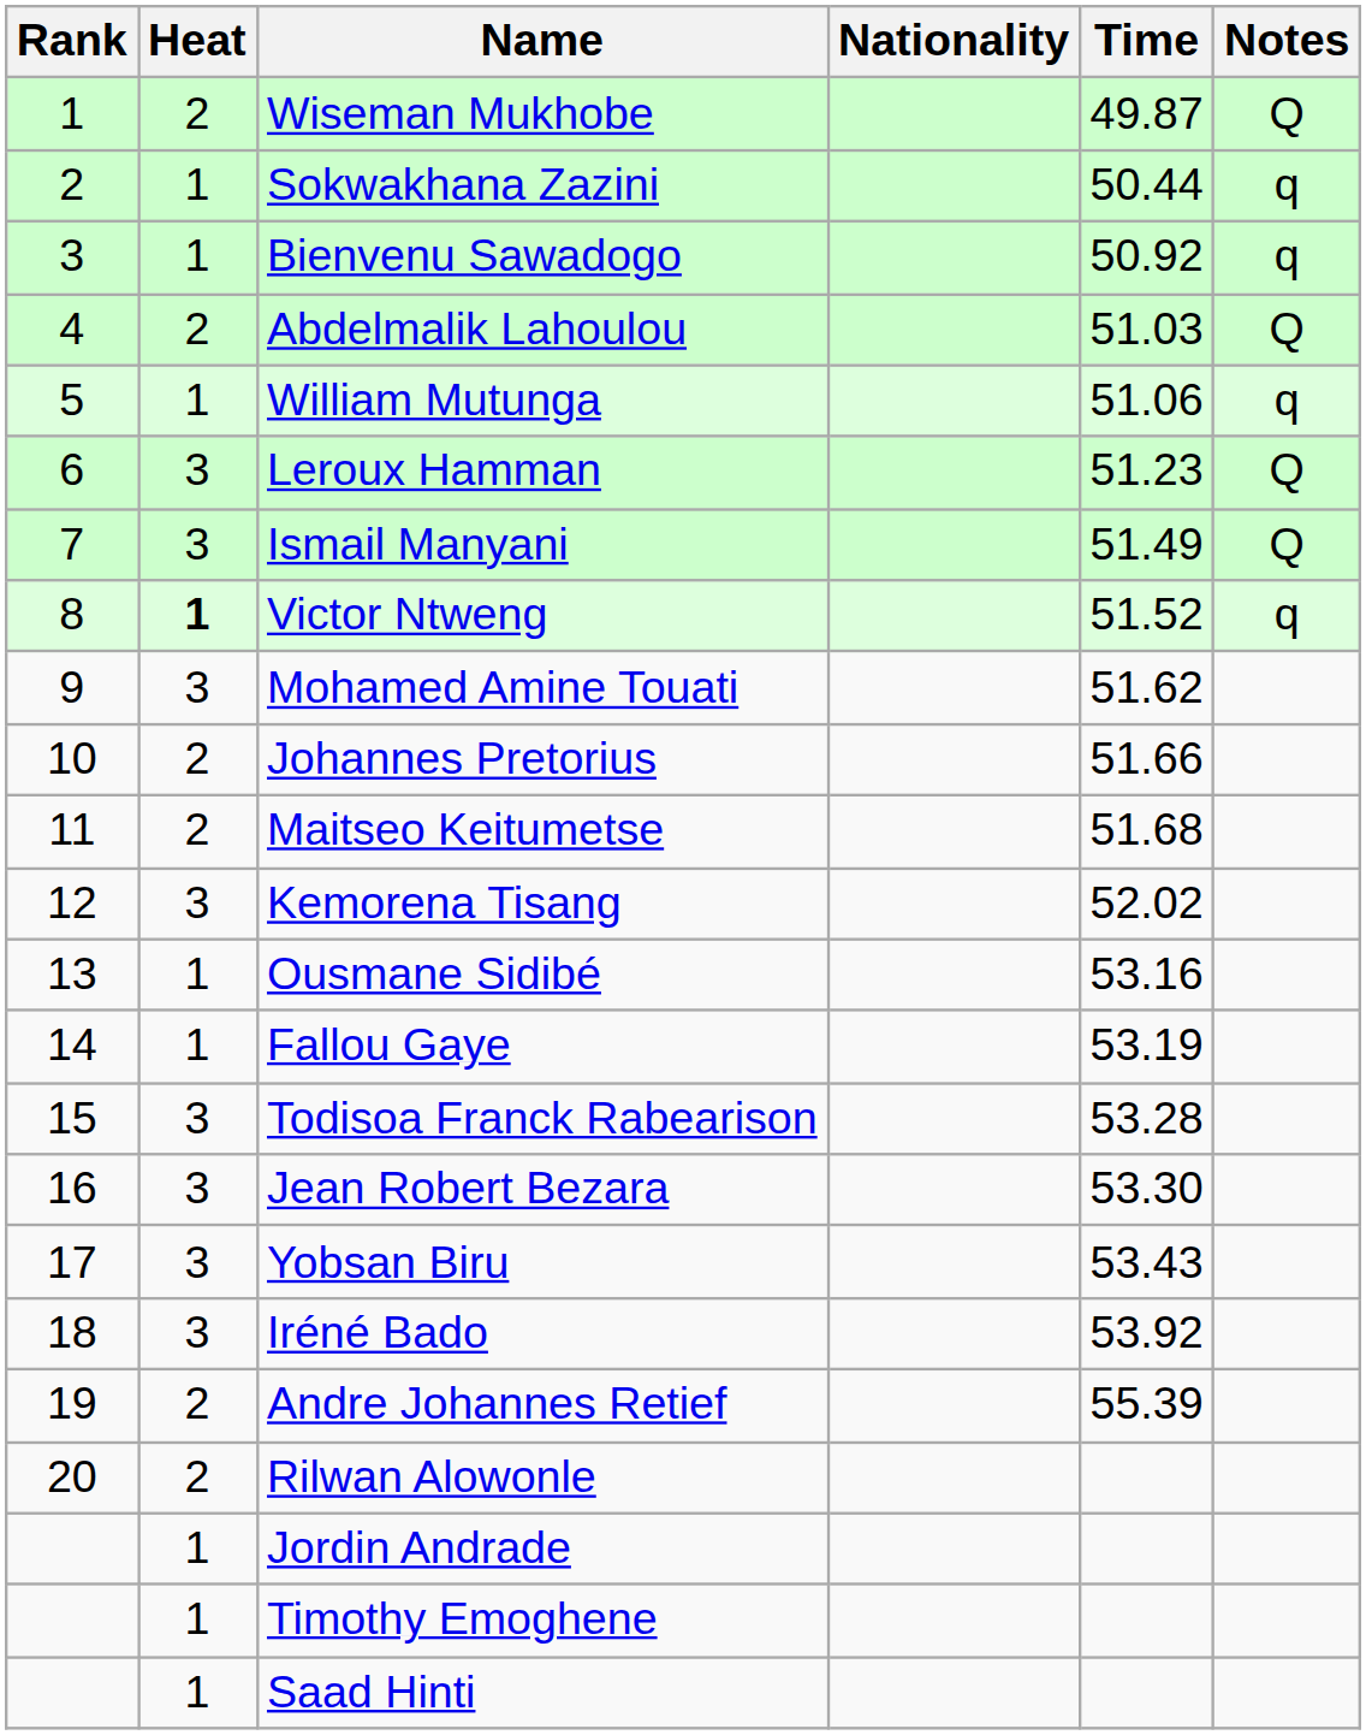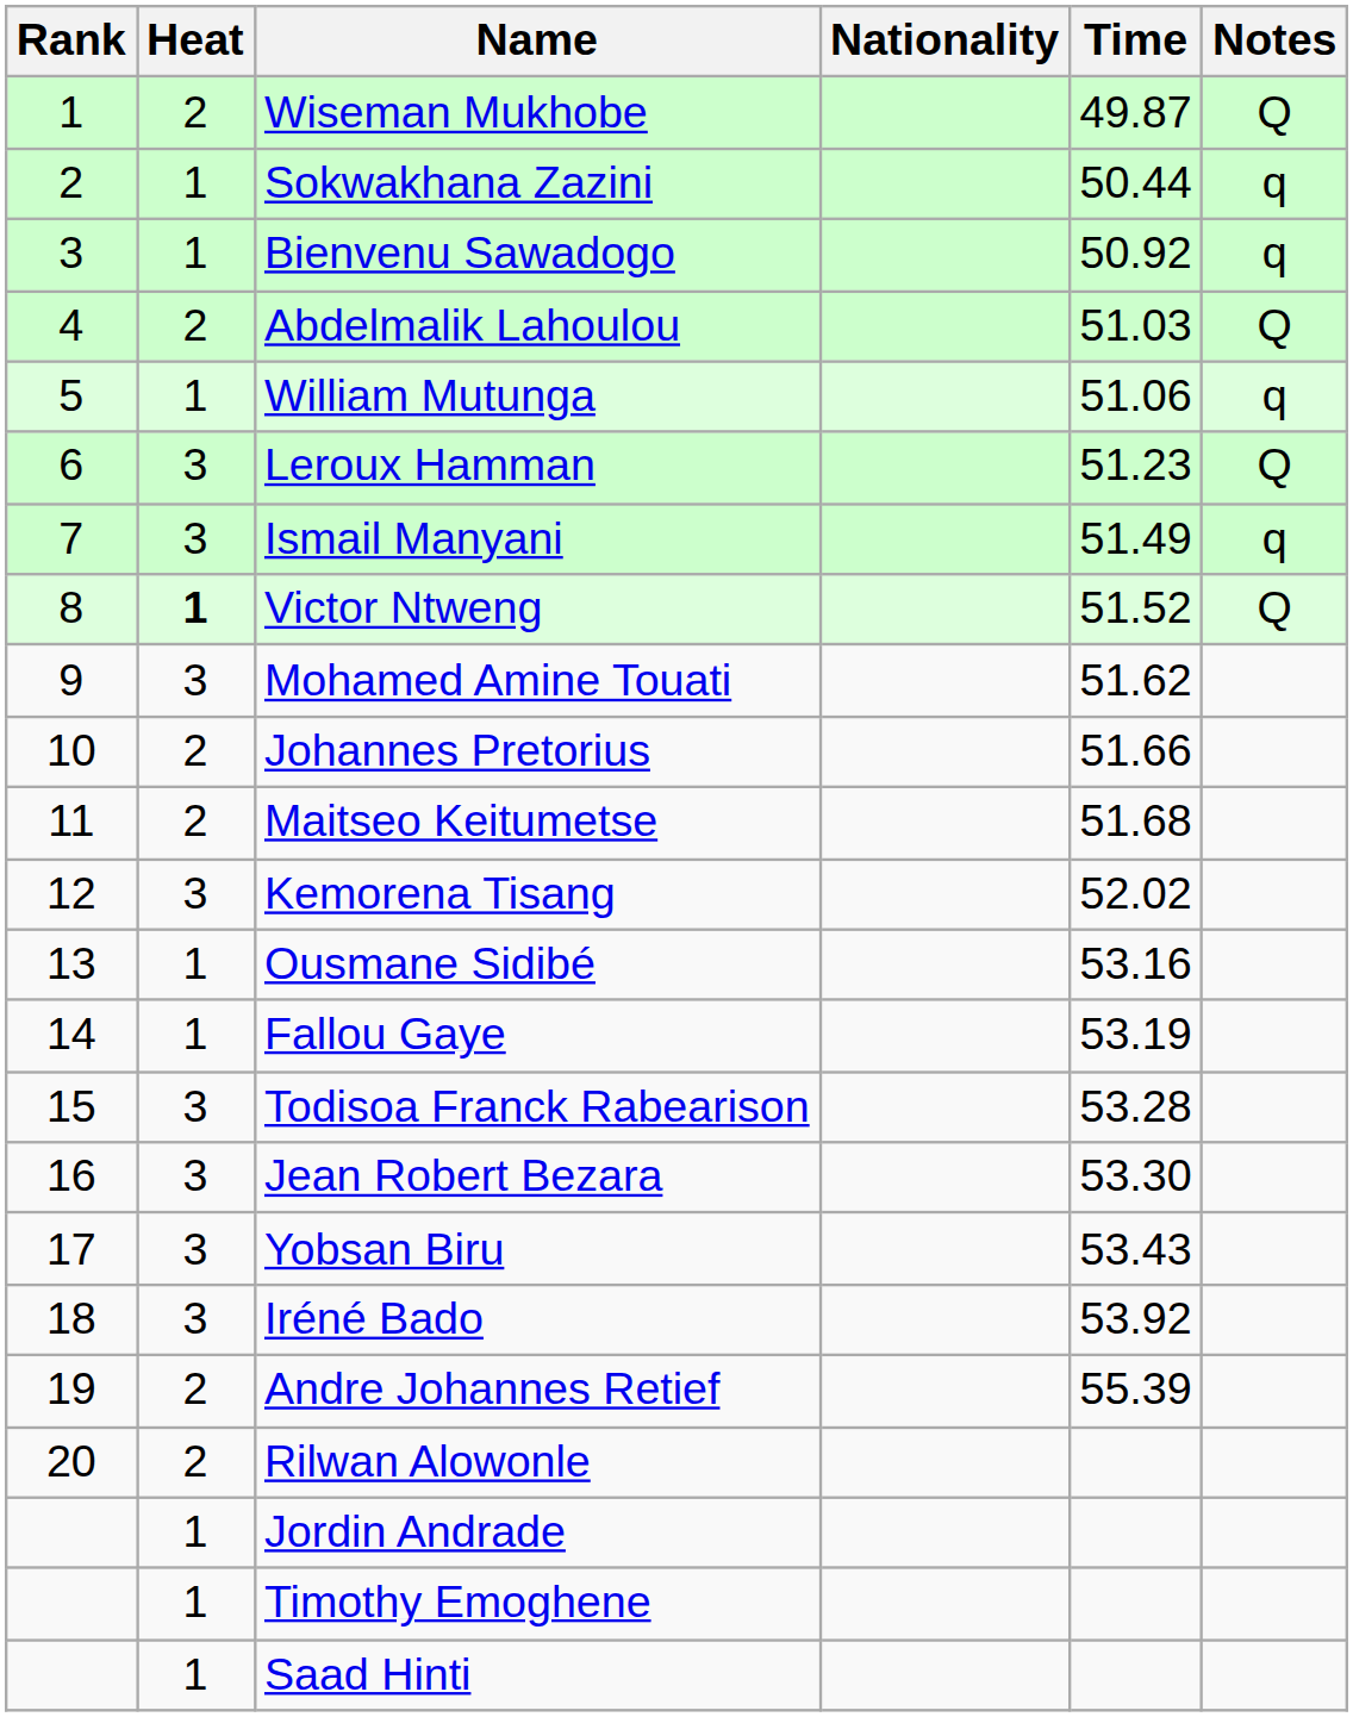Ismail Manyani | Notes: Q -> q
Victor Ntweng | Notes: q -> Q
